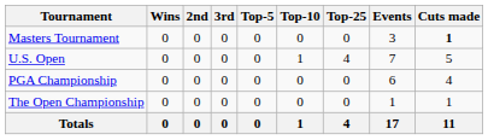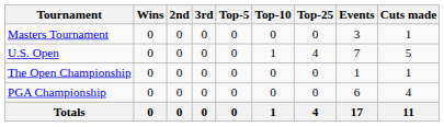Masters Tournament | Cuts made: bold -> normal
rows swapped: The Open Championship <-> PGA Championship
